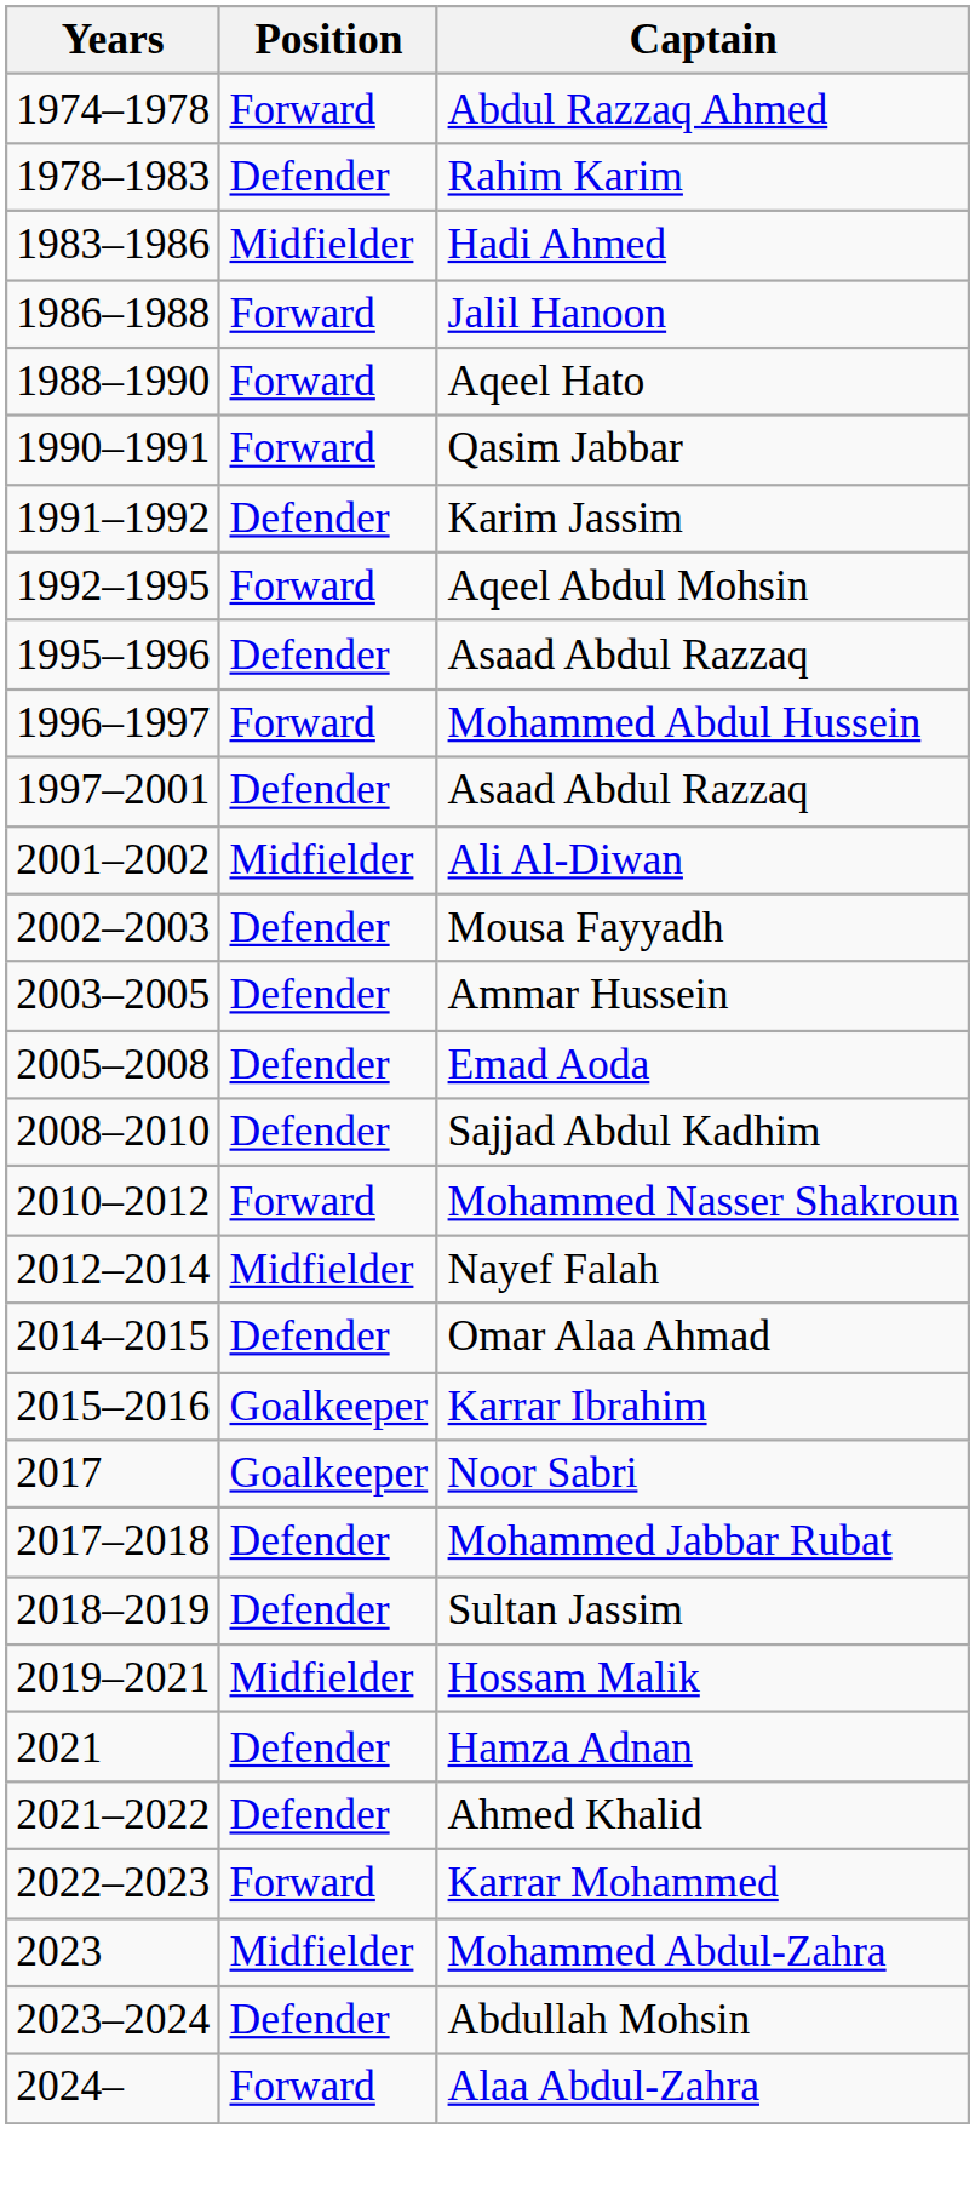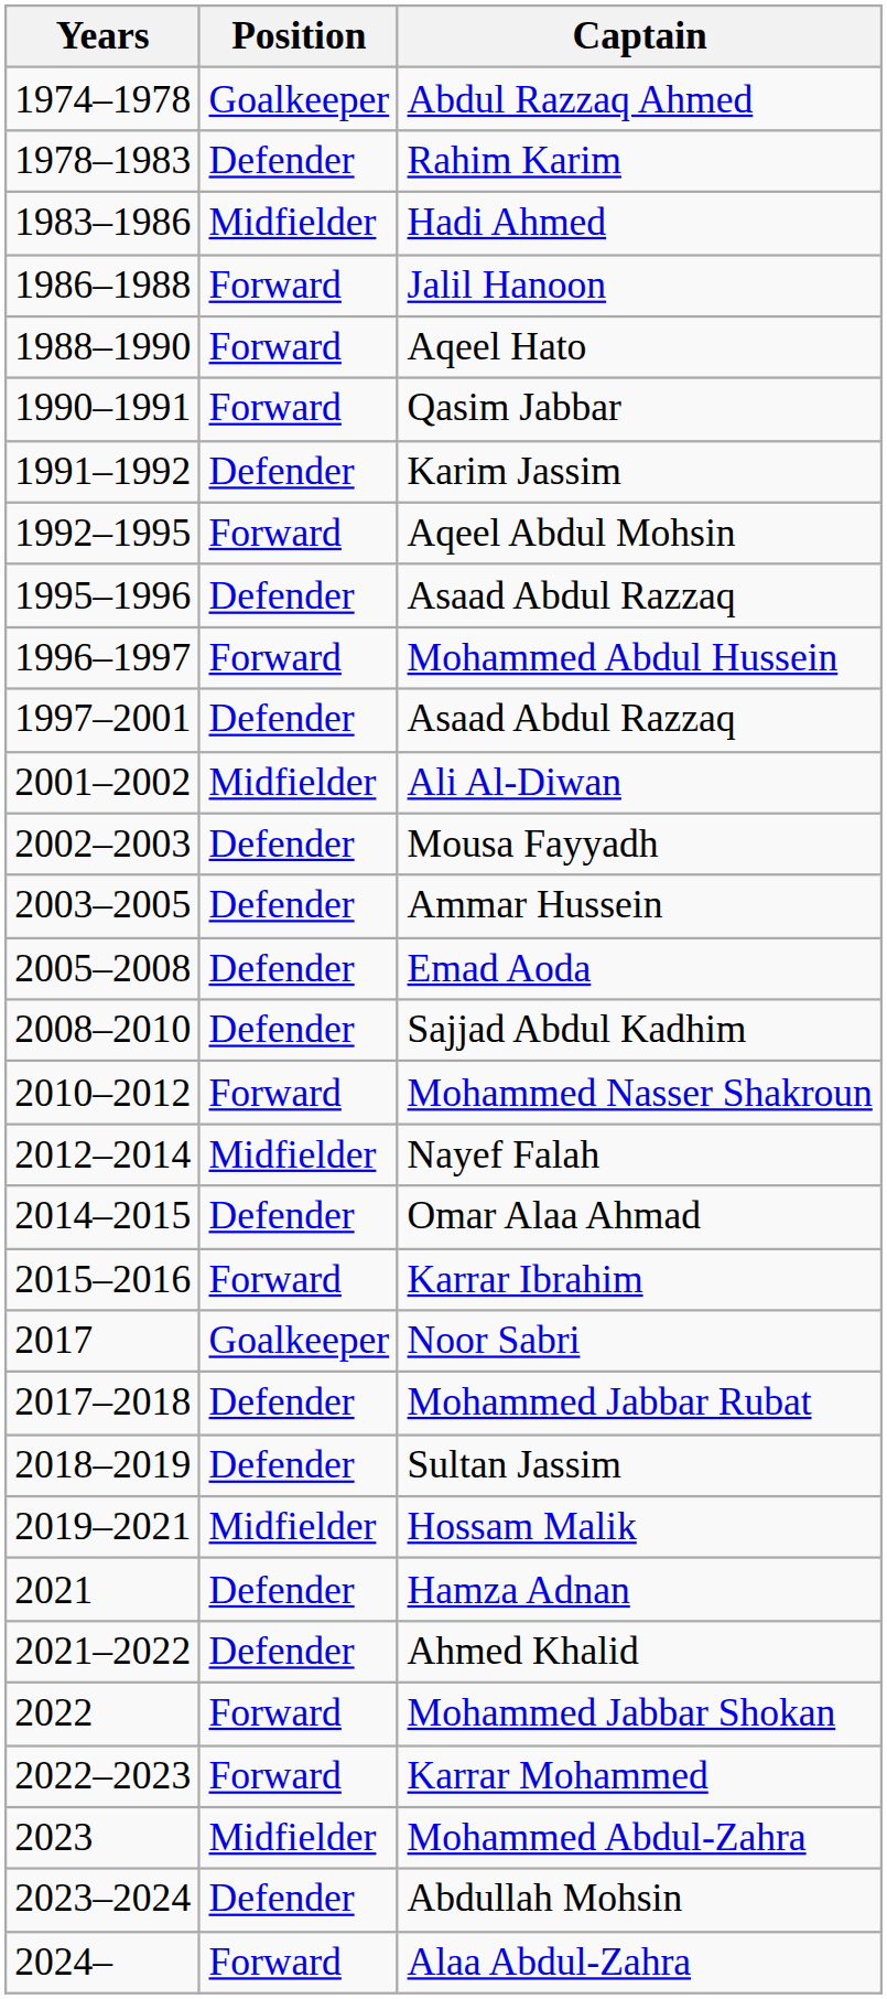Abdul Razzaq Ahmed | Position: Forward -> Goalkeeper
Karrar Ibrahim | Position: Goalkeeper -> Forward
+ row: 2022 | Forward | Mohammed Jabbar Shokan
